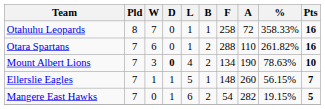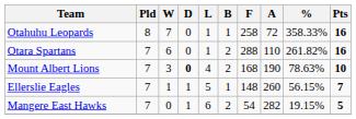Mount Albert Lions | F: 134 -> 168
